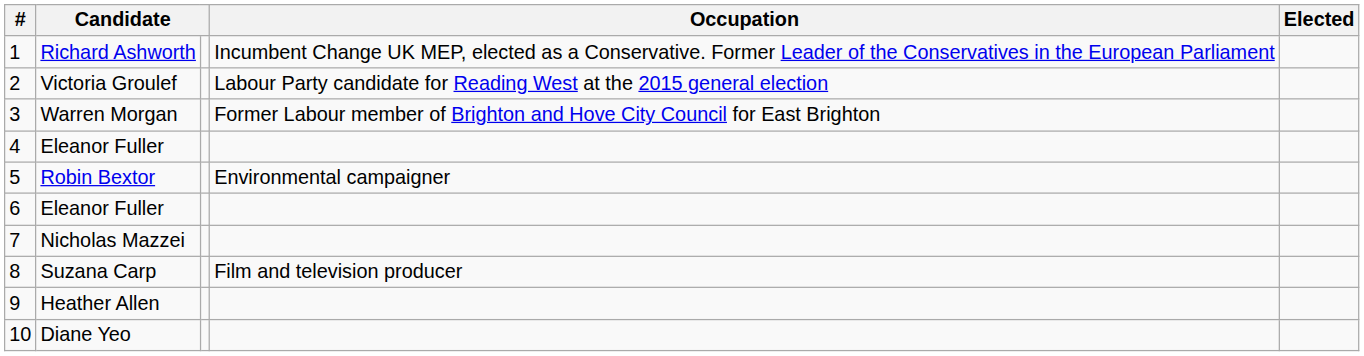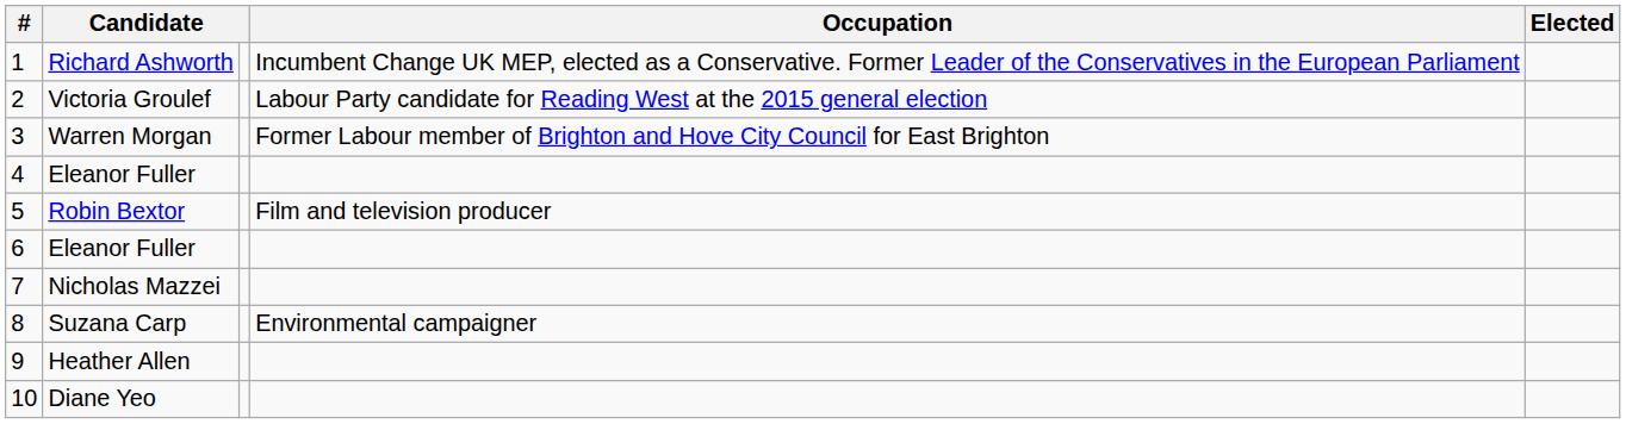Robin Bextor | Occupation: Environmental campaigner -> Film and television producer
Suzana Carp | Occupation: Film and television producer -> Environmental campaigner
